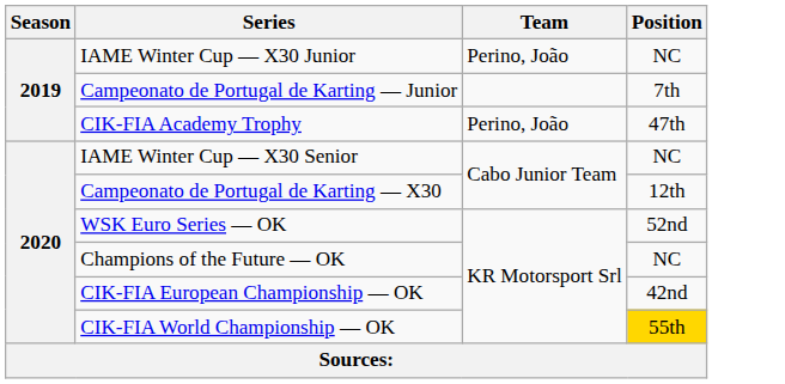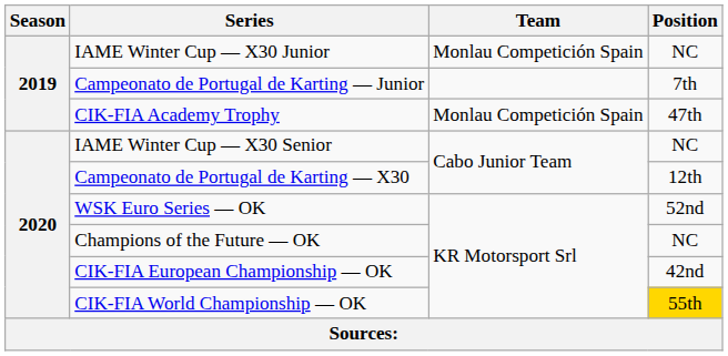IAME Winter Cup — X30 Junior | Team: Perino, João -> Monlau Competición Spain
CIK-FIA Academy Trophy | Team: Perino, João -> Monlau Competición Spain
